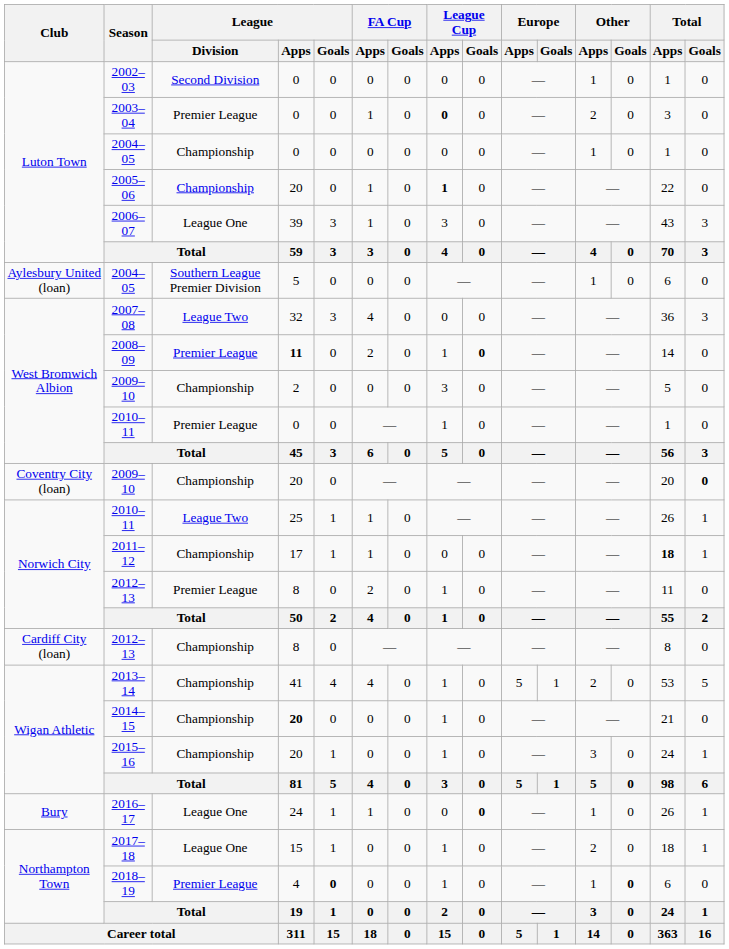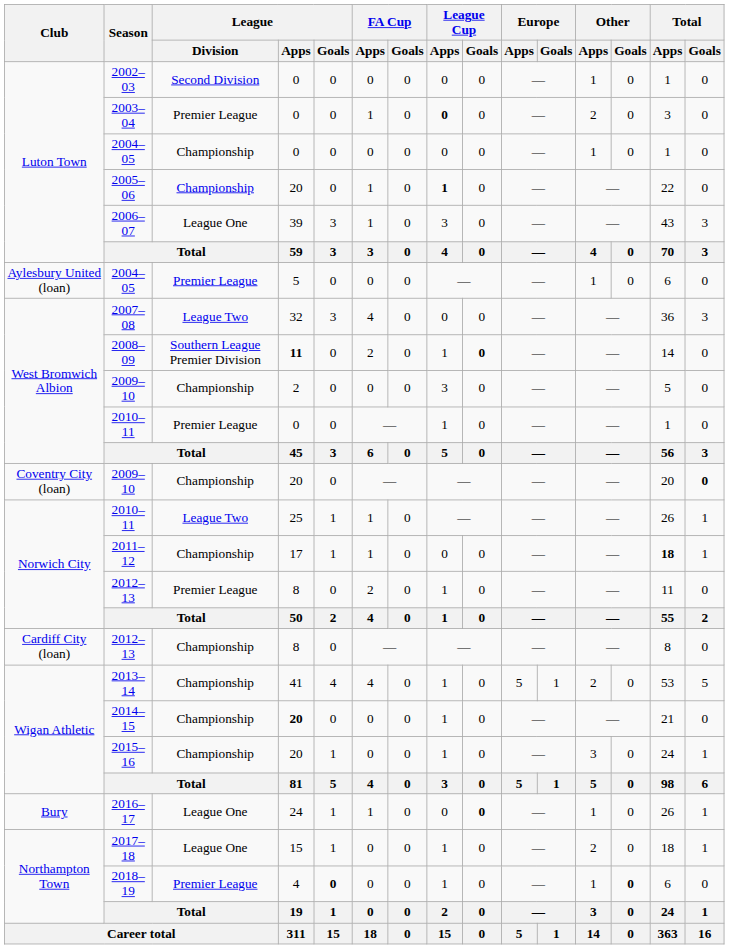Aylesbury United (loan) / 2004–05 | League / Division: Southern League Premier Division -> Premier League
2008–09 | League / Division: Premier League -> Southern League Premier Division
